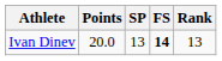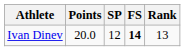Ivan Dinev | SP: 13 -> 12
